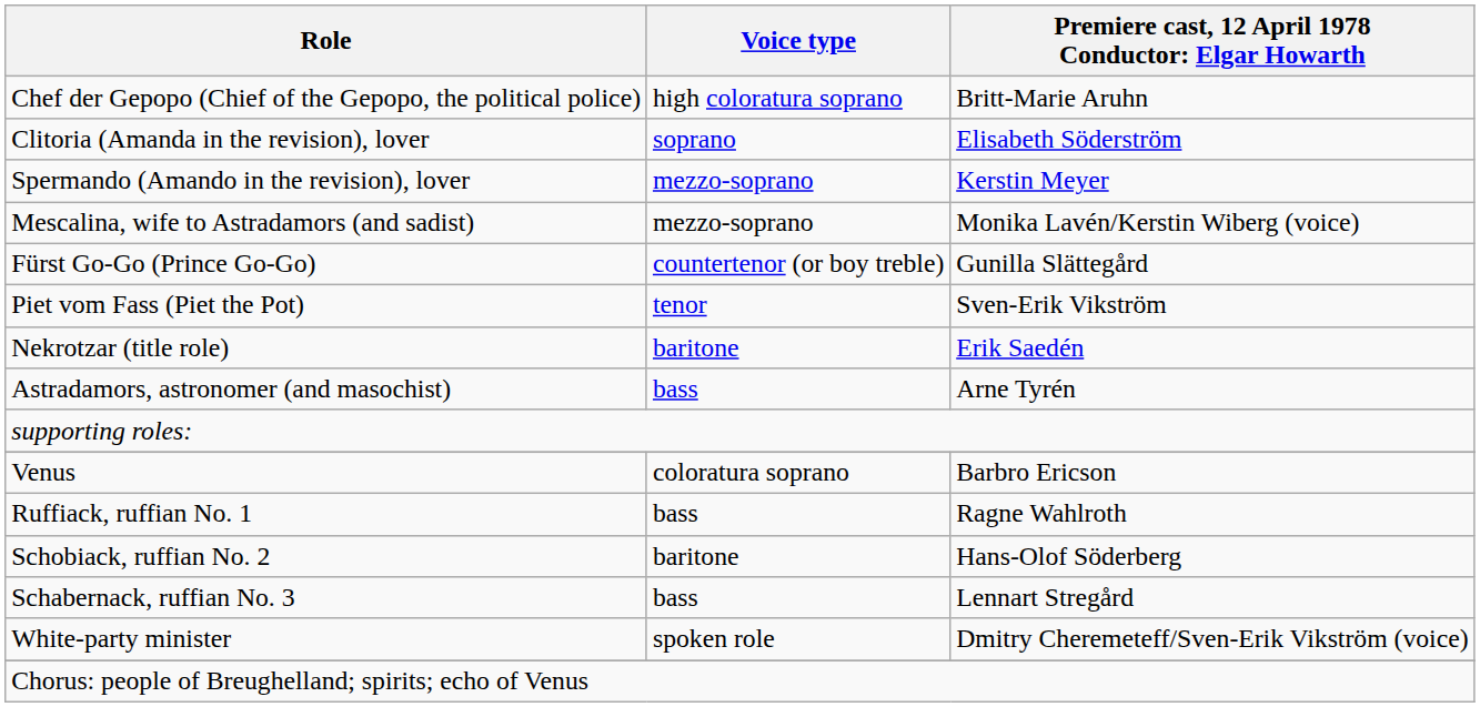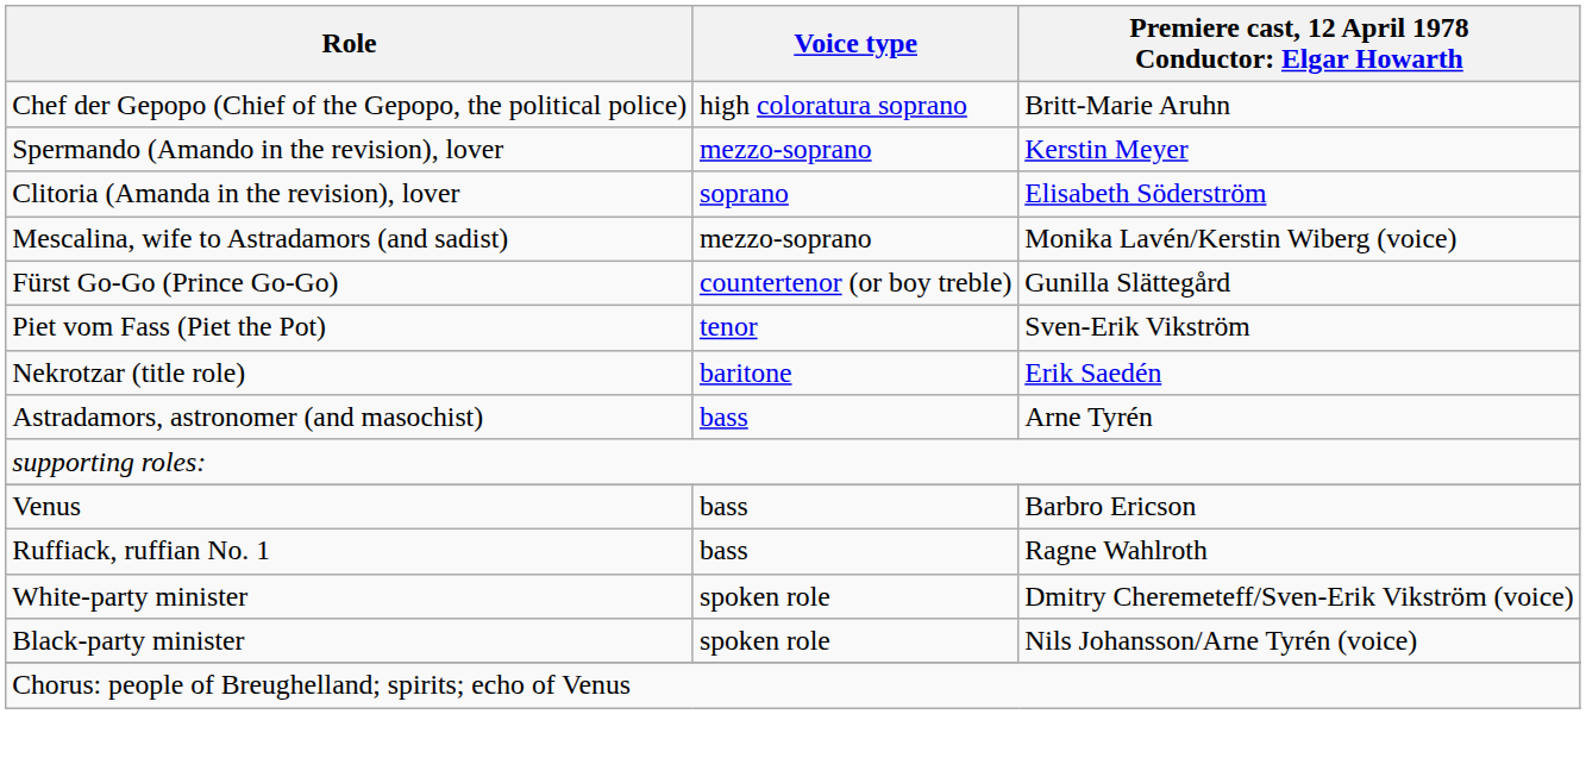rows swapped: Clitoria (Amanda in the revision), lover <-> Spermando (Amando in the revision), lover
Venus | Voice type: coloratura soprano -> bass
- row: Schobiack, ruffian No. 2 | baritone | Hans-Olof Söderberg
- row: Schabernack, ruffian No. 3 | bass | Lennart Stregård
+ row: Black-party minister | spoken role | Nils Johansson/Arne Tyrén (voice)
